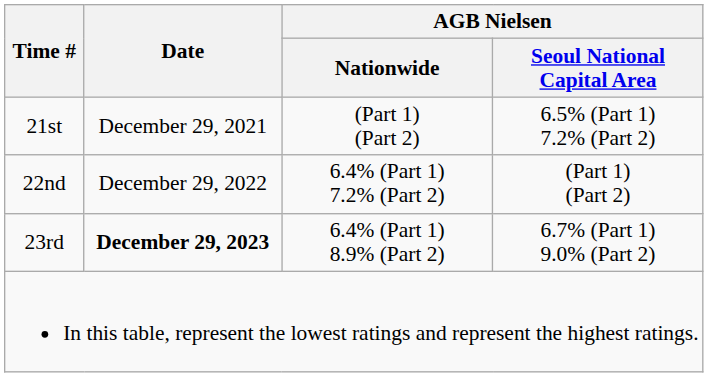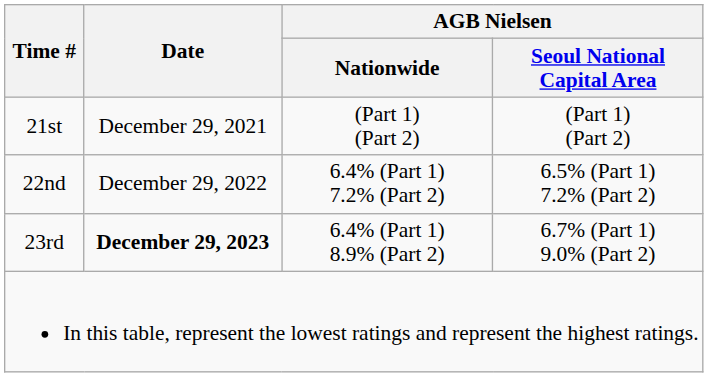21st | AGB Nielsen / Seoul National Capital Area: 6.5% (Part 1) 7.2% (Part 2) -> (Part 1) (Part 2)
22nd | AGB Nielsen / Seoul National Capital Area: (Part 1) (Part 2) -> 6.5% (Part 1) 7.2% (Part 2)
